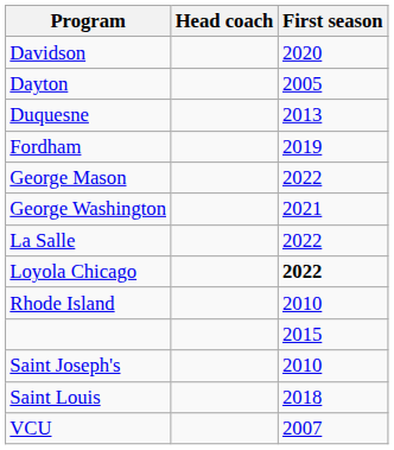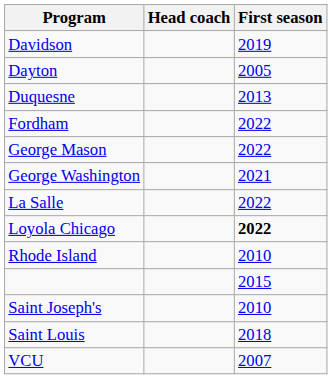Davidson | First season: 2020 -> 2019
Fordham | First season: 2019 -> 2022
